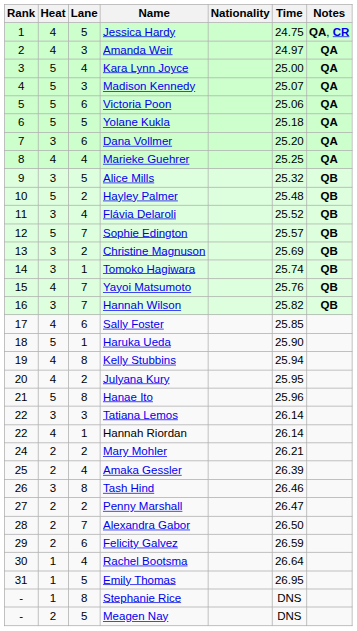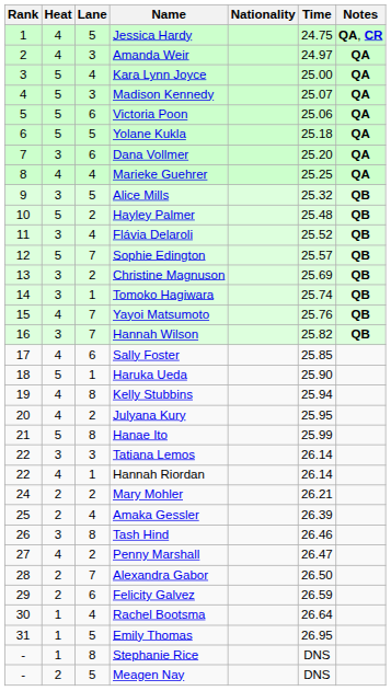Hanae Ito | Time: 25.96 -> 25.99
Penny Marshall | Heat: 2 -> 4
